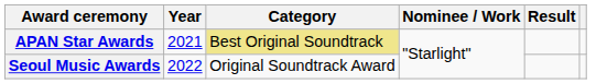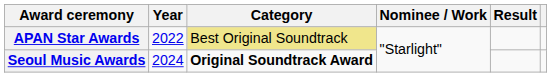APAN Star Awards | Year: 2021 -> 2022
Seoul Music Awards | Year: 2022 -> 2024
Seoul Music Awards | Category: normal -> bold
